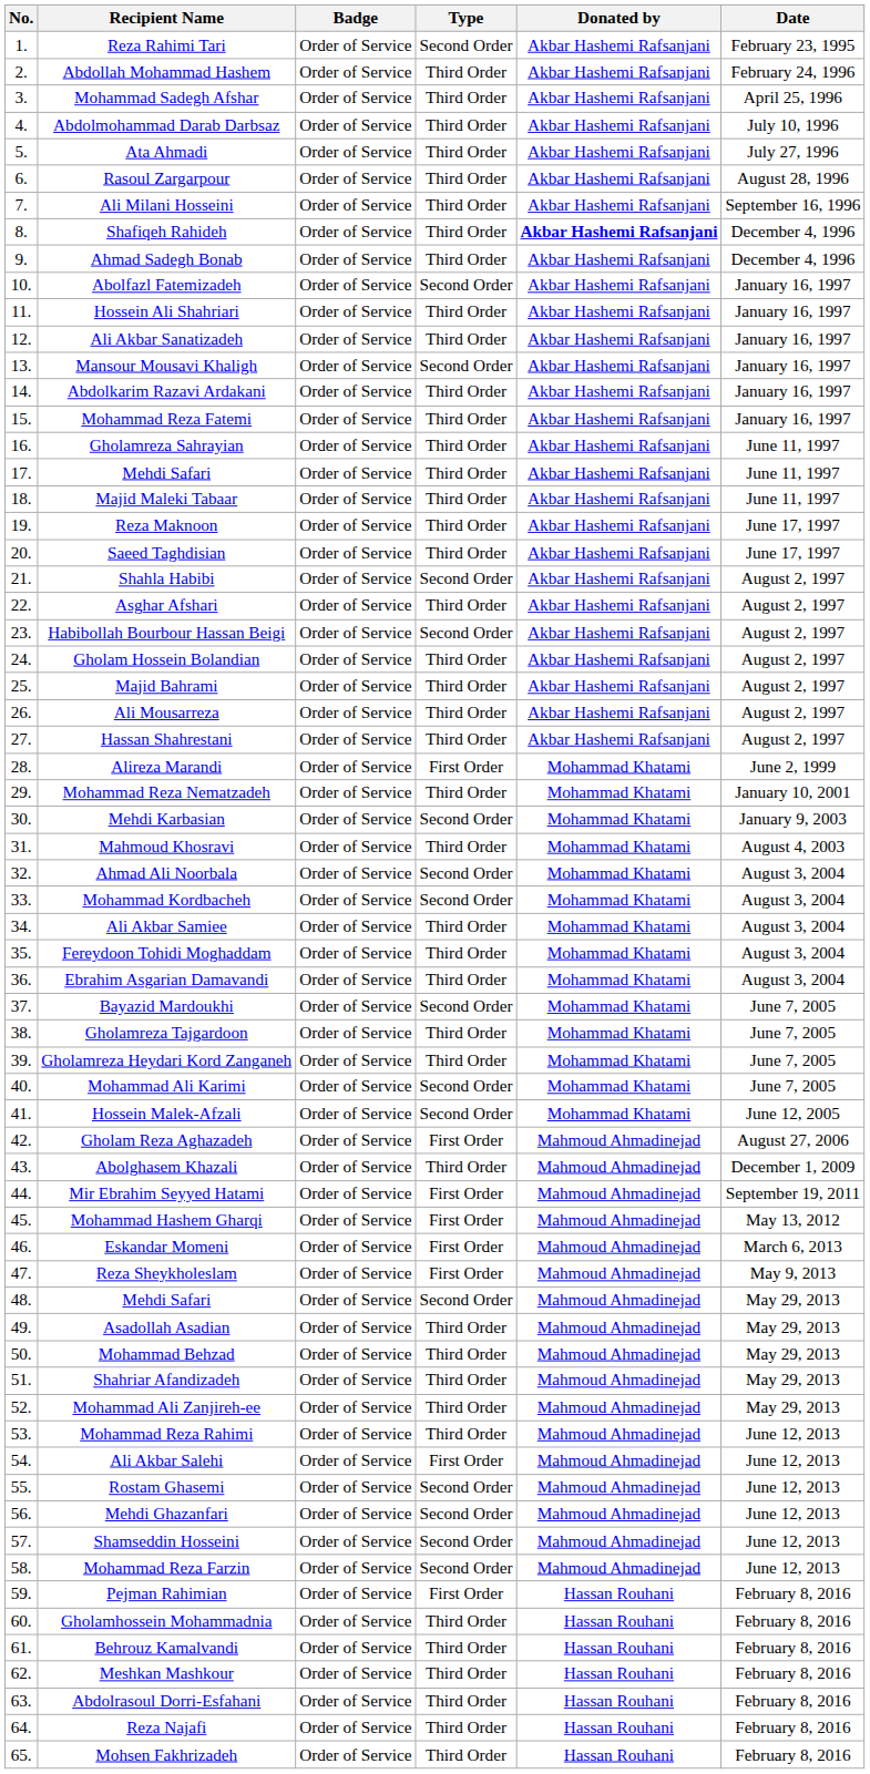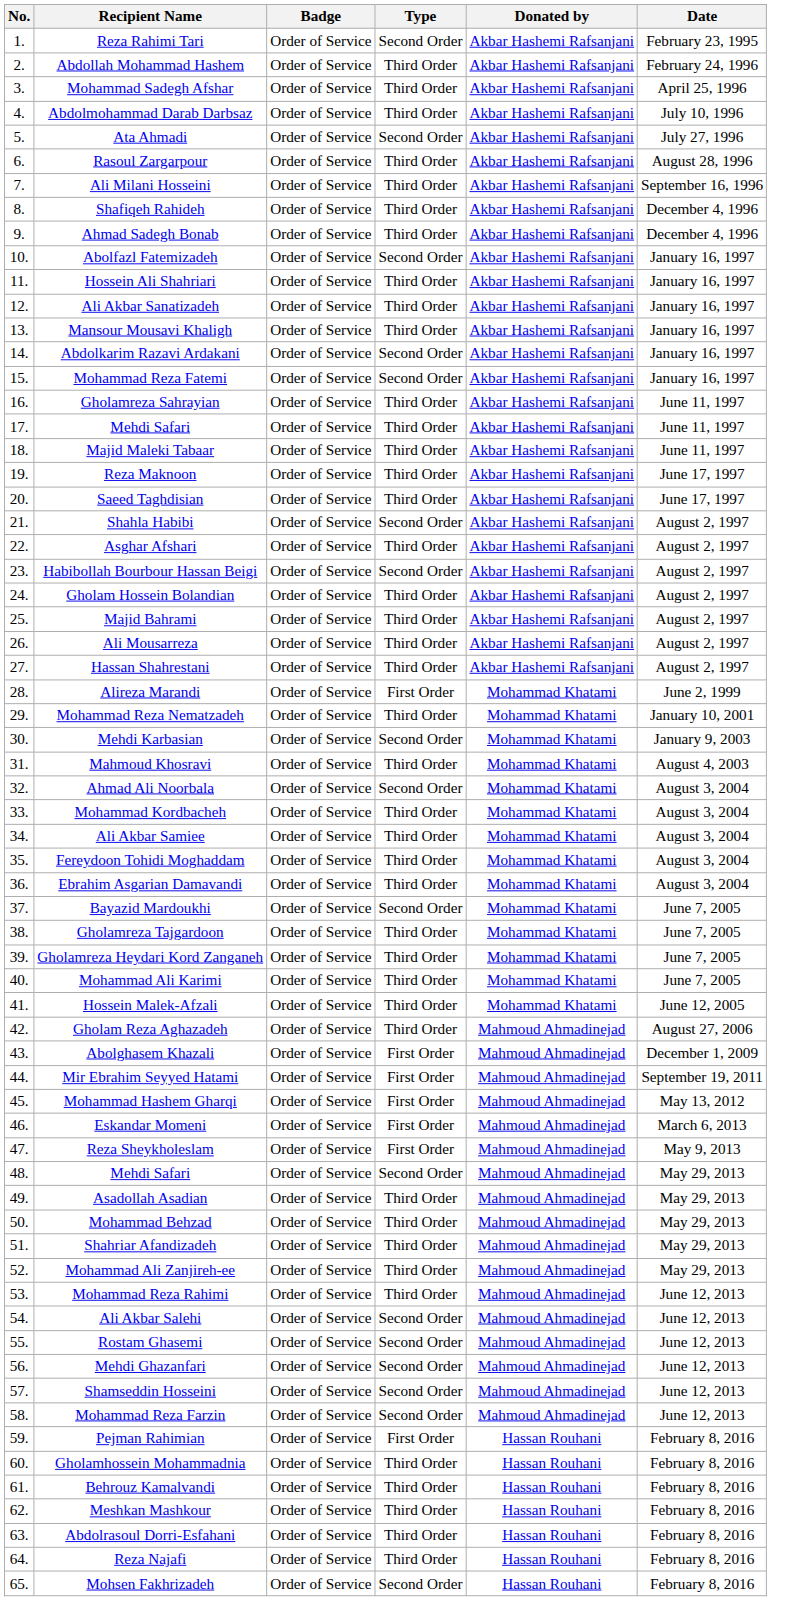Ata Ahmadi | Type: Third Order -> Second Order
Shafiqeh Rahideh | Donated by: bold -> normal
Mansour Mousavi Khaligh | Type: Second Order -> Third Order
Abdolkarim Razavi Ardakani | Type: Third Order -> Second Order
Mohammad Reza Fatemi | Type: Third Order -> Second Order
Mohammad Kordbacheh | Type: Second Order -> Third Order
Mohammad Ali Karimi | Type: Second Order -> Third Order
Hossein Malek-Afzali | Type: Second Order -> Third Order
Gholam Reza Aghazadeh | Type: First Order -> Third Order
Abolghasem Khazali | Type: Third Order -> First Order
Ali Akbar Salehi | Type: First Order -> Second Order
Mohsen Fakhrizadeh | Type: Third Order -> Second Order
